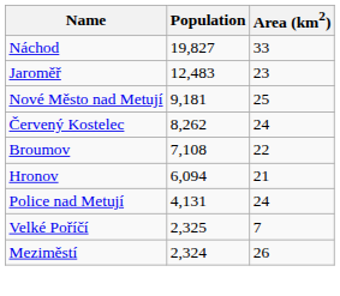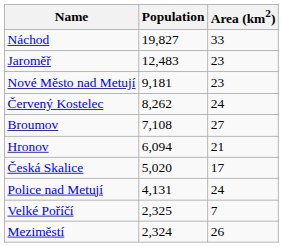Nové Město nad Metují | Area (km2): 25 -> 23
Broumov | Area (km2): 22 -> 27
+ row: Česká Skalice | 5,020 | 17
